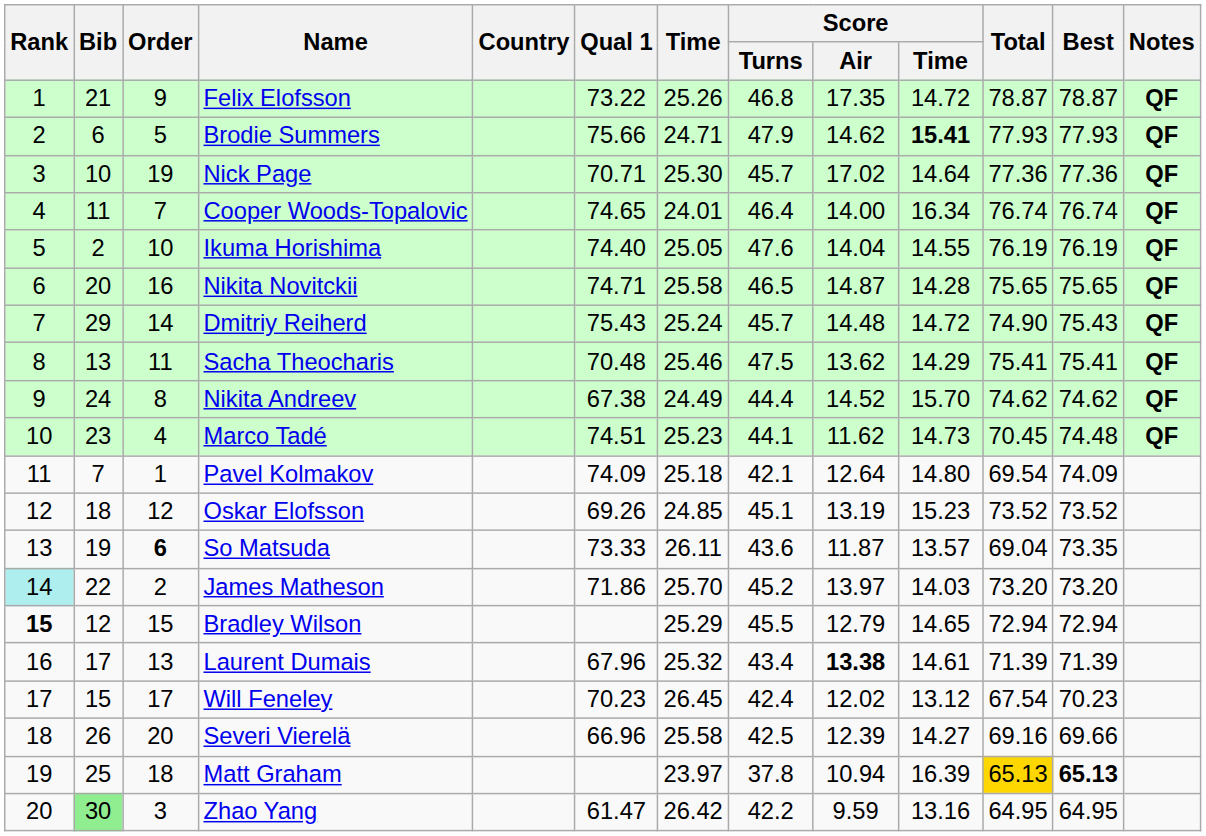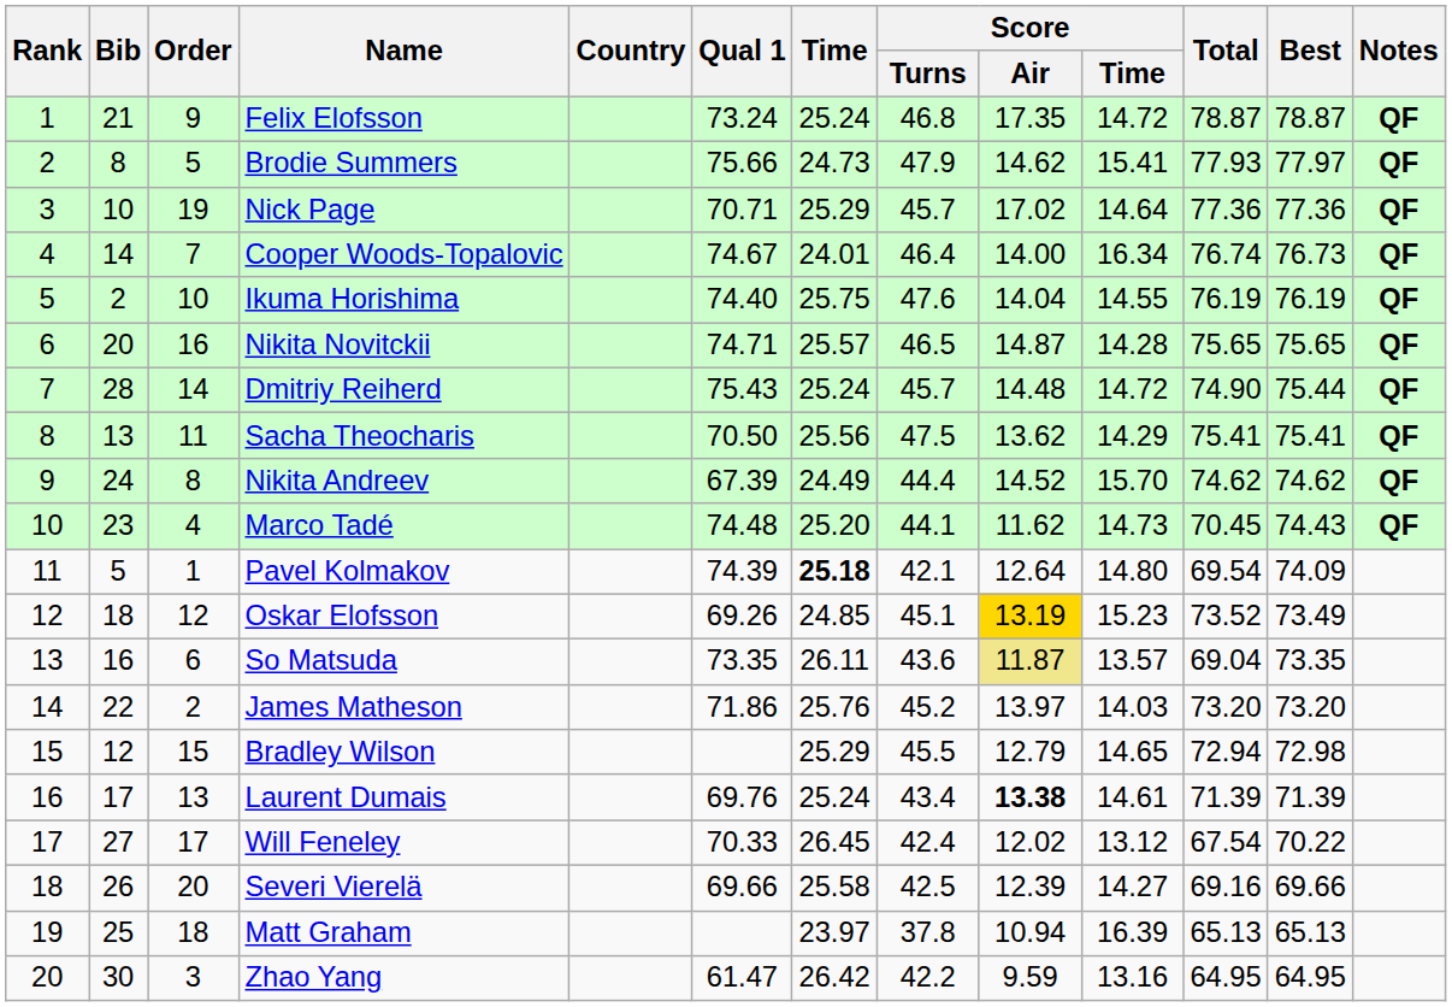Felix Elofsson | Qual 1: 73.22 -> 73.24
Felix Elofsson | Time: 25.26 -> 25.24
Brodie Summers | Bib: 6 -> 8
Brodie Summers | Time: 24.71 -> 24.73
Brodie Summers | Score / Time: bold -> normal
Brodie Summers | Best: 77.93 -> 77.97
Nick Page | Time: 25.30 -> 25.29
Cooper Woods-Topalovic | Bib: 11 -> 14
Cooper Woods-Topalovic | Qual 1: 74.65 -> 74.67
Cooper Woods-Topalovic | Best: 76.74 -> 76.73
Ikuma Horishima | Time: 25.05 -> 25.75
Nikita Novitckii | Time: 25.58 -> 25.57
Dmitriy Reiherd | Bib: 29 -> 28
Dmitriy Reiherd | Best: 75.43 -> 75.44
Sacha Theocharis | Qual 1: 70.48 -> 70.50
Sacha Theocharis | Time: 25.46 -> 25.56
Nikita Andreev | Qual 1: 67.38 -> 67.39
Marco Tadé | Qual 1: 74.51 -> 74.48
Marco Tadé | Time: 25.23 -> 25.20
Marco Tadé | Best: 74.48 -> 74.43
Pavel Kolmakov | Bib: 7 -> 5
Pavel Kolmakov | Qual 1: 74.09 -> 74.39
Pavel Kolmakov | Time: normal -> bold
Oskar Elofsson | Score / Air: no background -> gold background
Oskar Elofsson | Best: 73.52 -> 73.49
So Matsuda | Bib: 19 -> 16
So Matsuda | Order: bold -> normal
So Matsuda | Qual 1: 73.33 -> 73.35
So Matsuda | Score / Air: no background -> khaki background
James Matheson | Rank: paleturquoise background -> no background
James Matheson | Time: 25.70 -> 25.76
Bradley Wilson | Rank: bold -> normal
Bradley Wilson | Best: 72.94 -> 72.98
Laurent Dumais | Qual 1: 67.96 -> 69.76
Laurent Dumais | Time: 25.32 -> 25.24
Will Feneley | Bib: 15 -> 27
Will Feneley | Qual 1: 70.23 -> 70.33
Will Feneley | Best: 70.23 -> 70.22
Severi Vierelä | Qual 1: 66.96 -> 69.66
Matt Graham | Total: gold background -> no background
Matt Graham | Best: bold -> normal
Zhao Yang | Bib: lightgreen background -> no background
